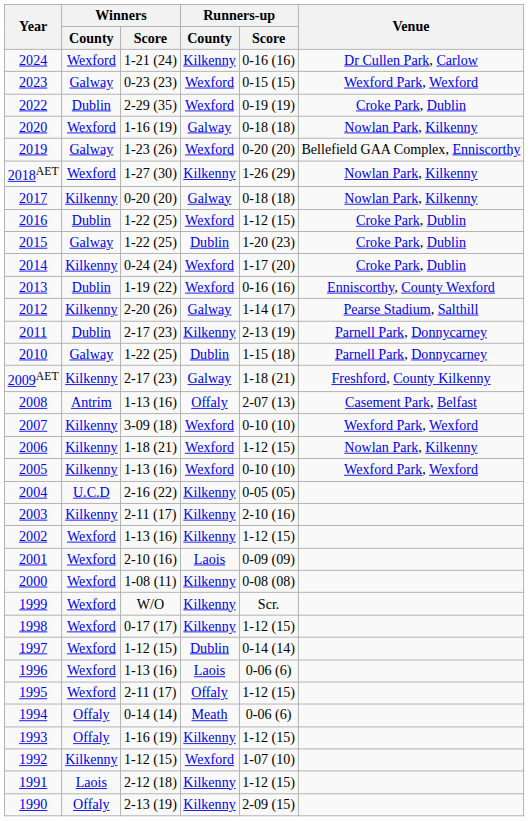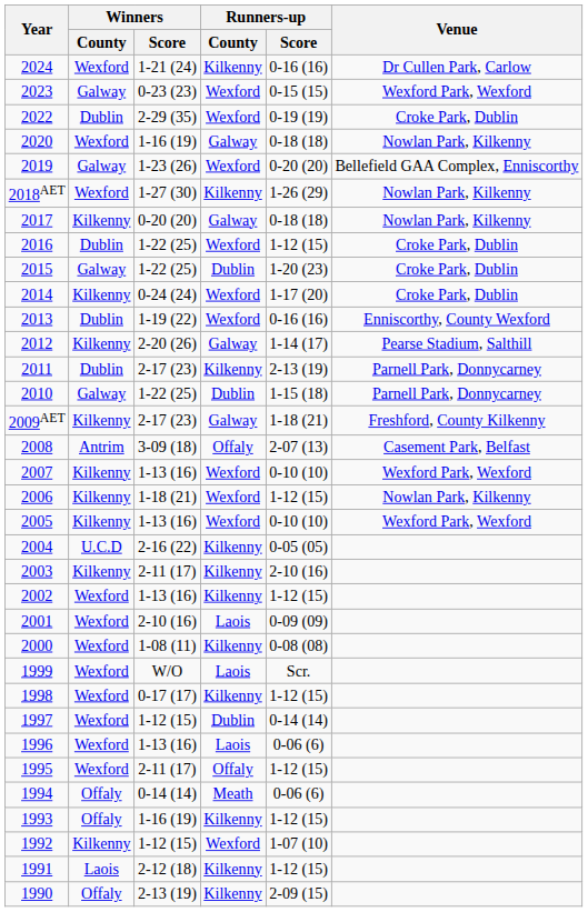2008 | Winners / Score: 1-13 (16) -> 3-09 (18)
2007 | Winners / Score: 3-09 (18) -> 1-13 (16)
1999 | Runners-up / County: Kilkenny -> Laois
